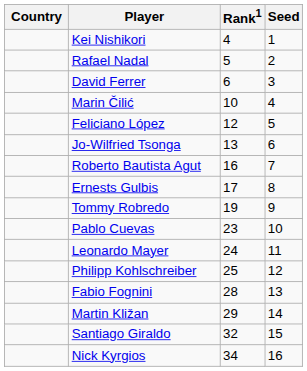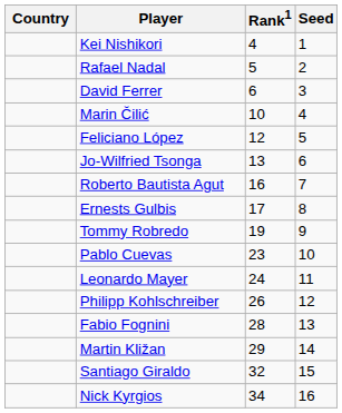Philipp Kohlschreiber | Rank1: 25 -> 26
